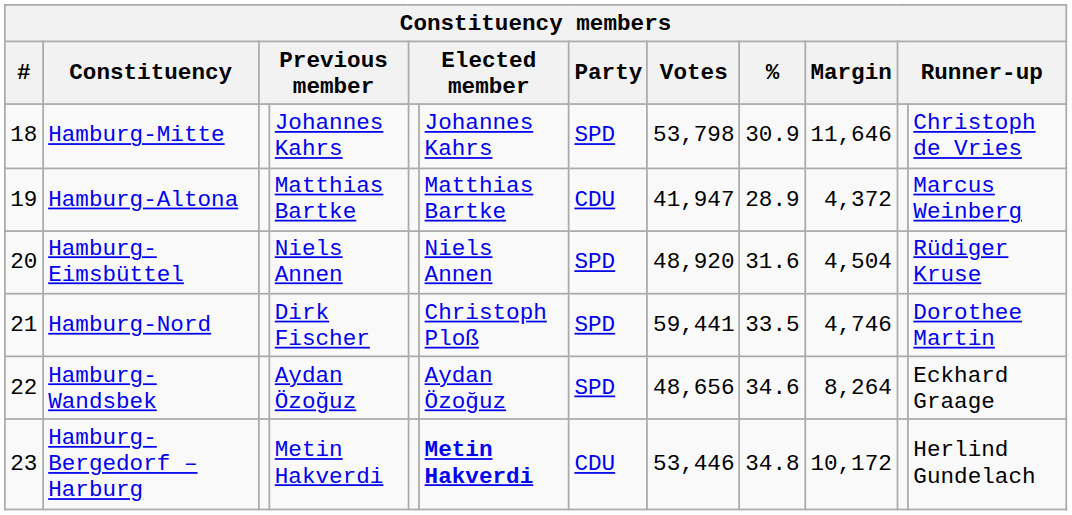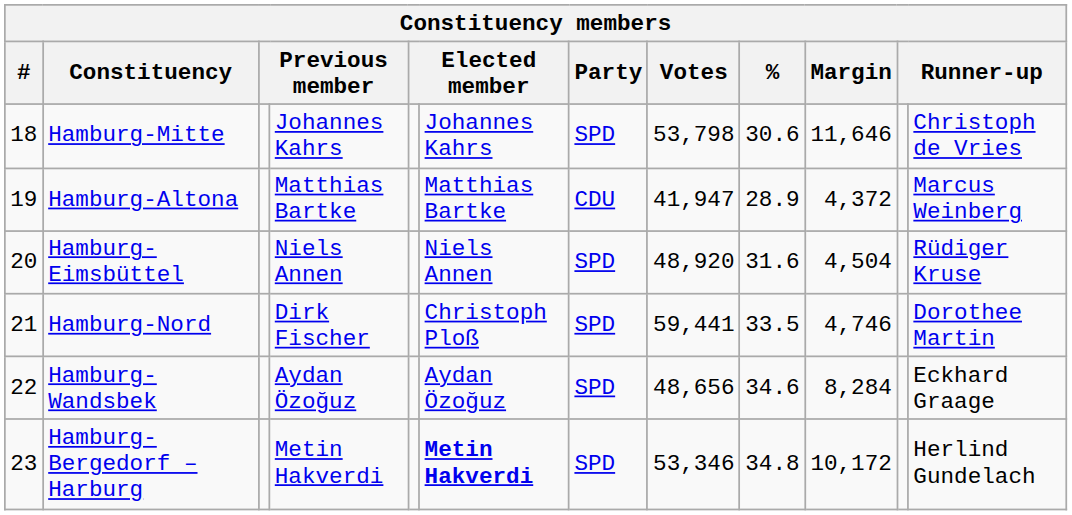Hamburg-Mitte | %: 30.9 -> 30.6
Hamburg-Wandsbek | Margin: 8,264 -> 8,284
Hamburg-Bergedorf – Harburg | Party: CDU -> SPD
Hamburg-Bergedorf – Harburg | Votes: 53,446 -> 53,346
